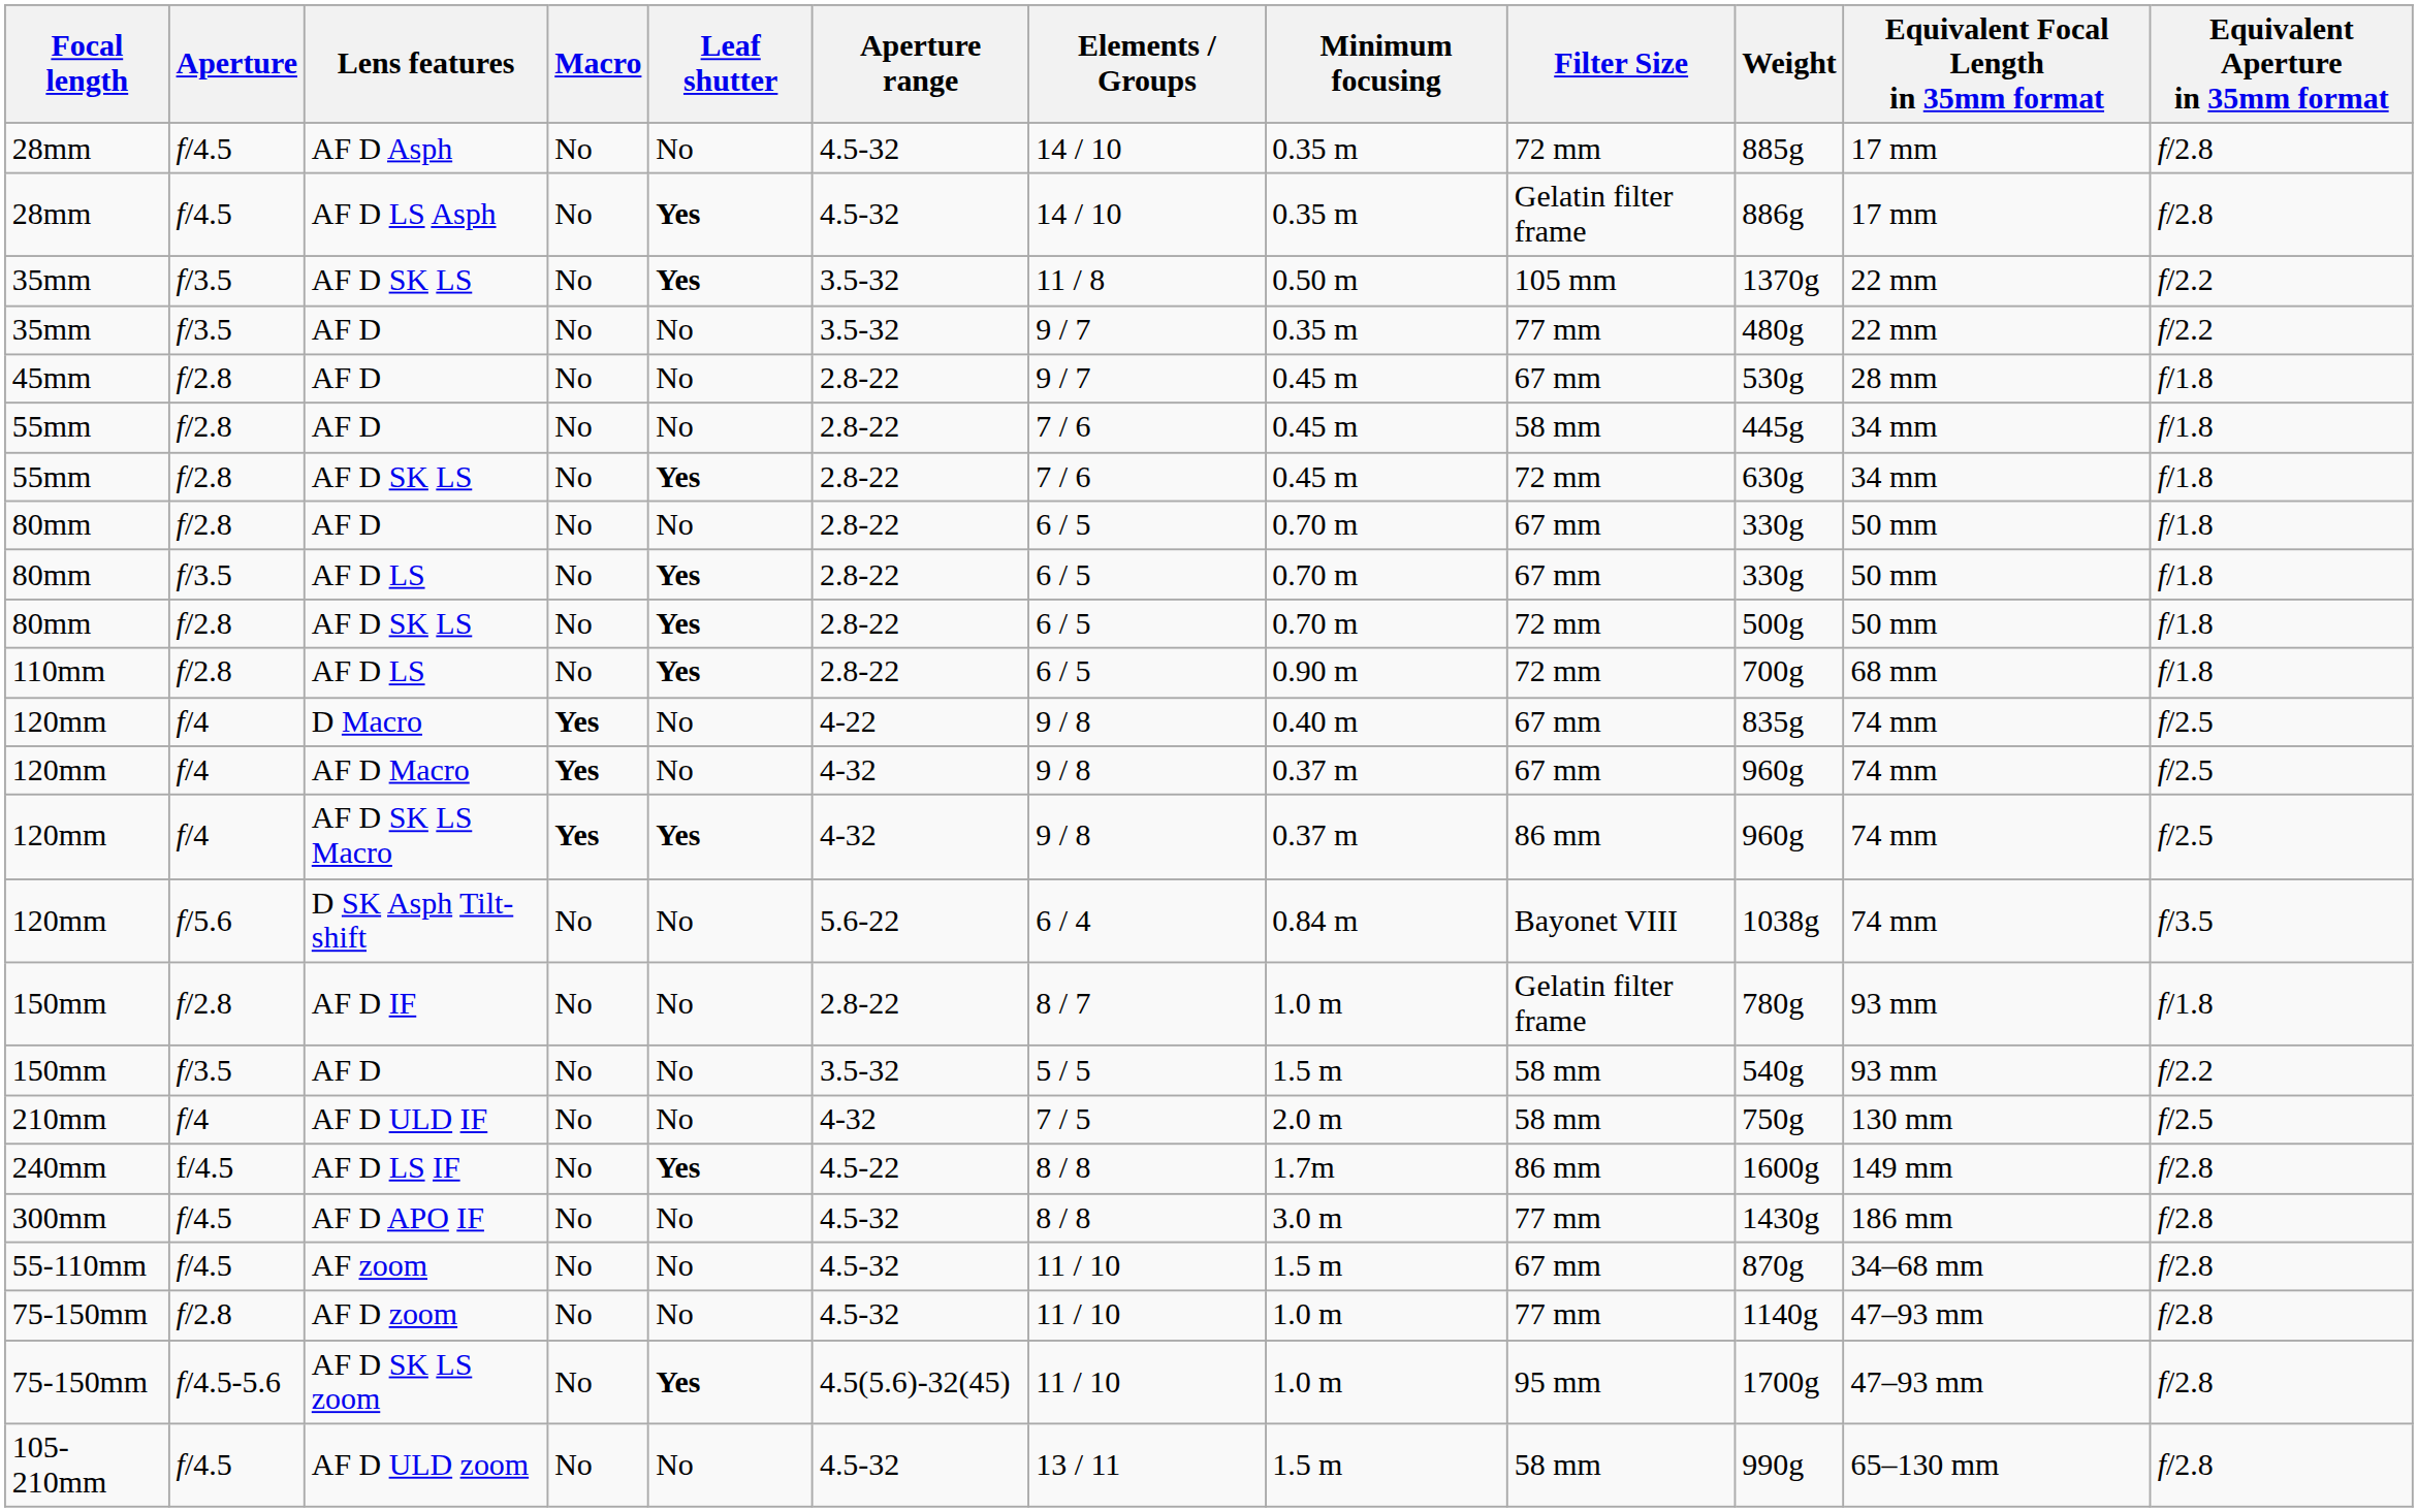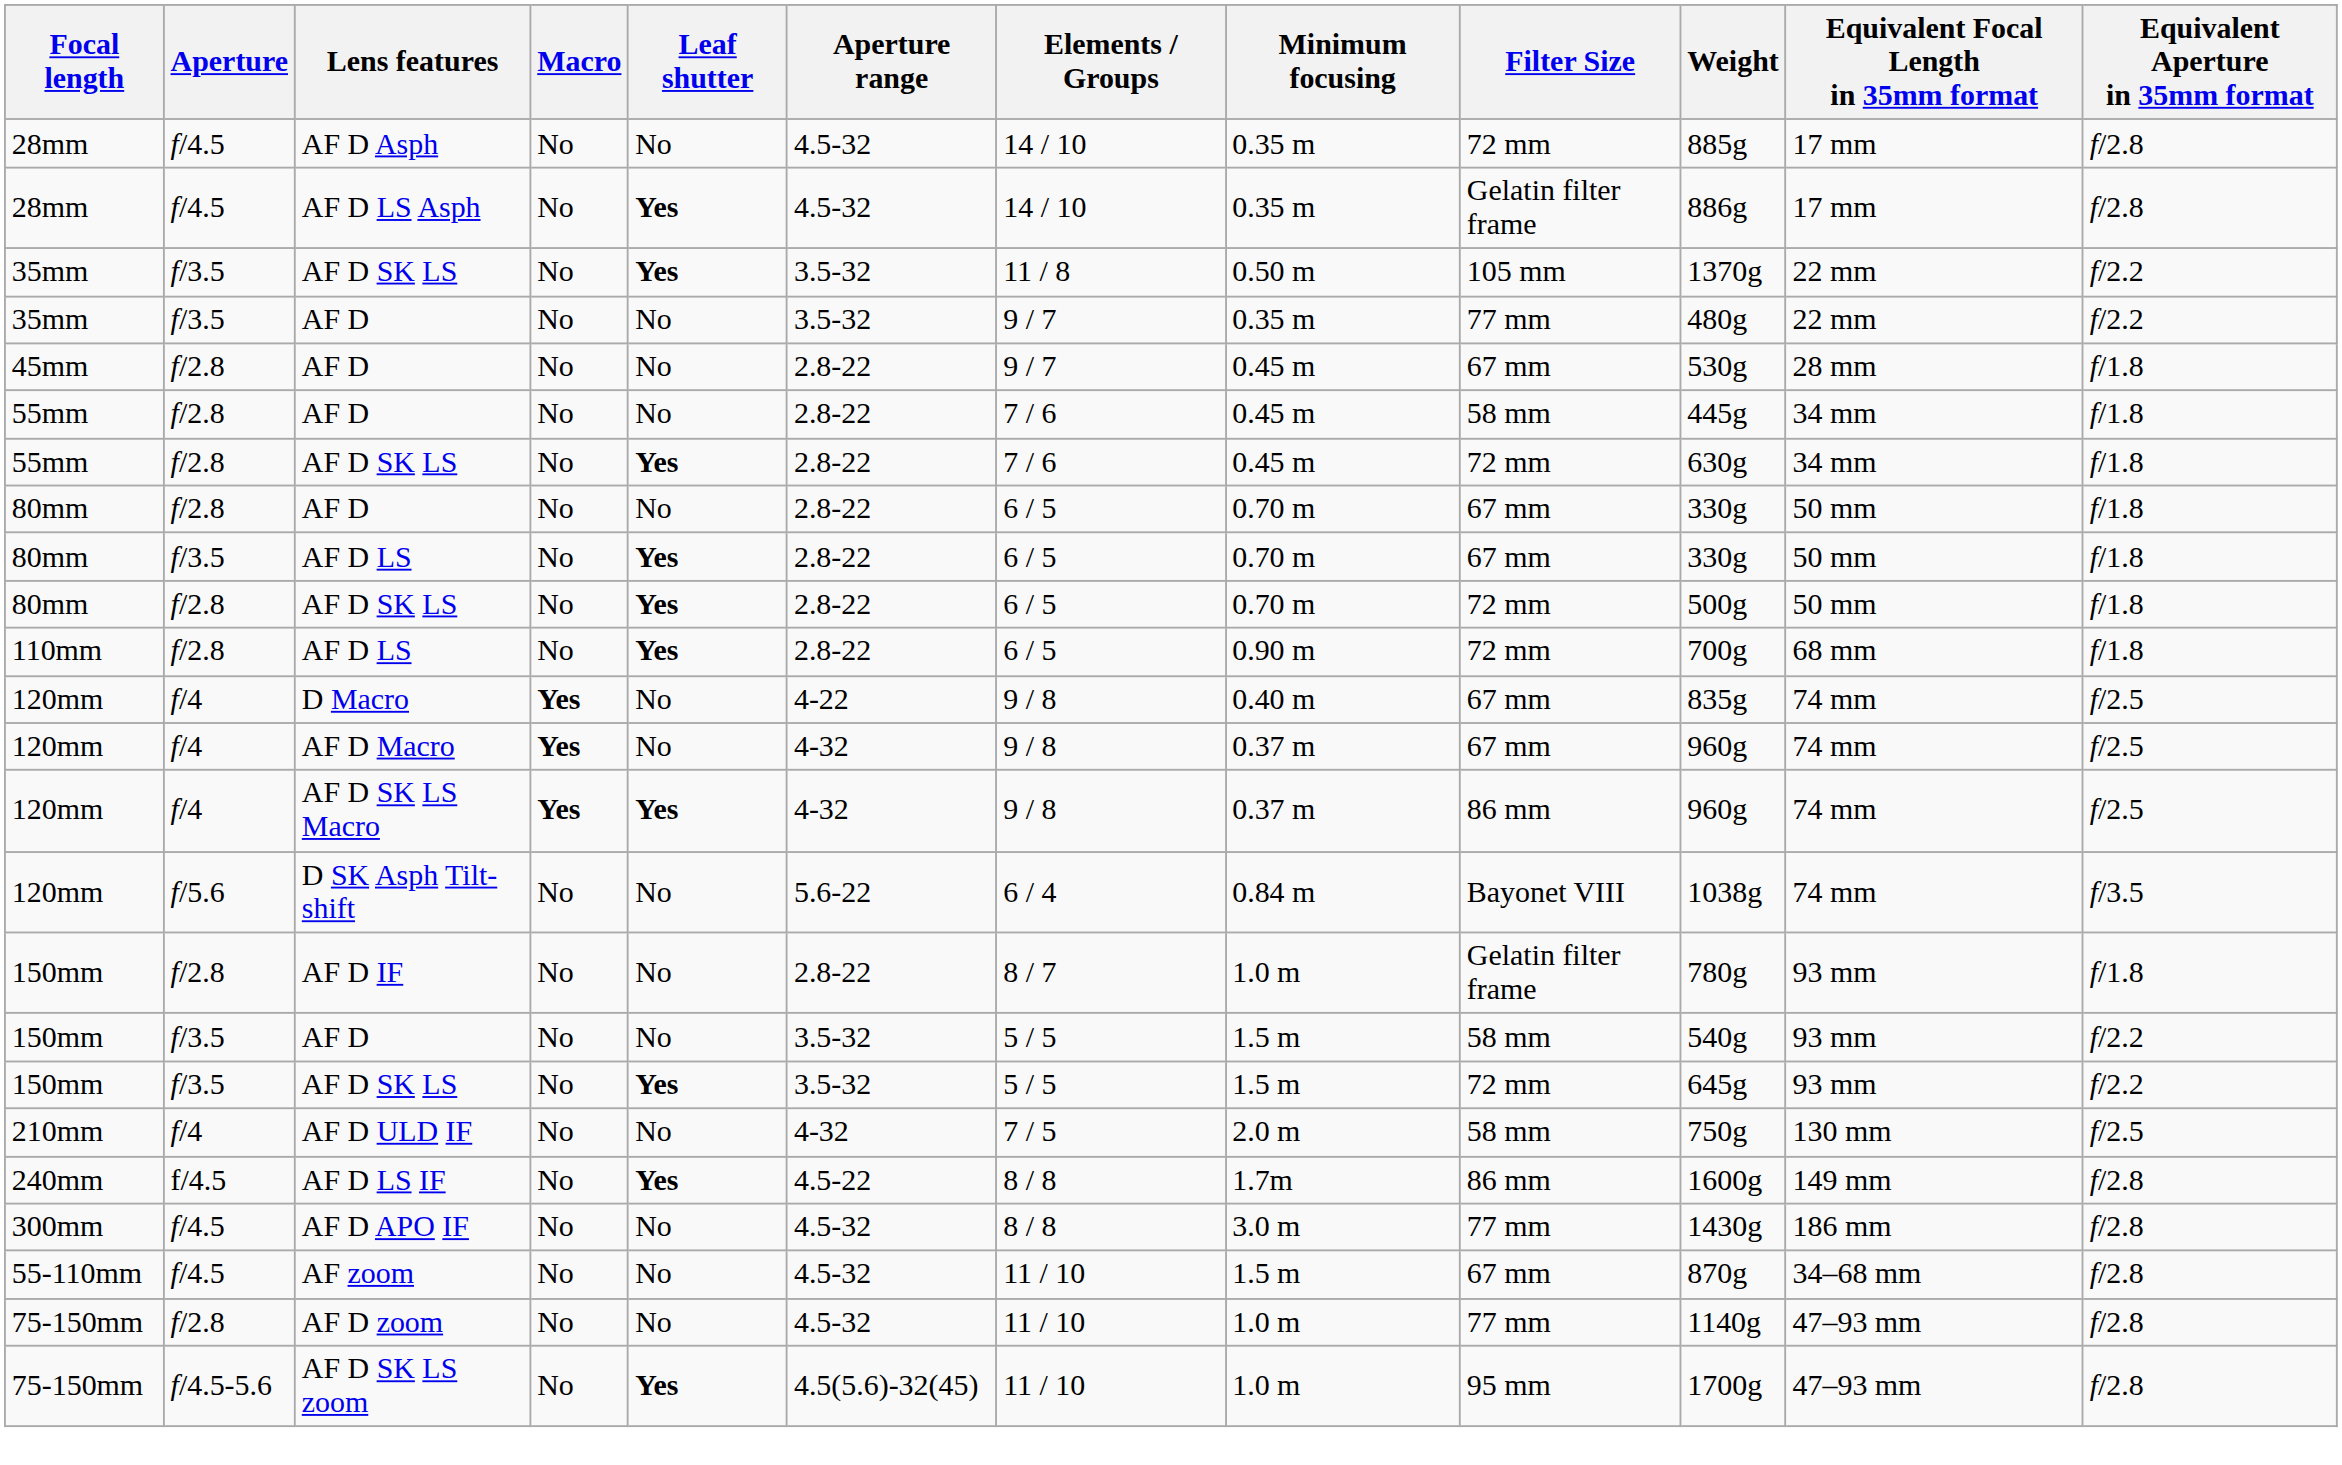+ row: 150mm | f/3.5 | AF D SK LS | No | Yes | 3.5-32 | 5 / 5 | 1.5 m | 72 mm | 645g | 93 mm | f/2.2
- row: 105-210mm | f/4.5 | AF D ULD zoom | No | No | 4.5-32 | 13 / 11 | 1.5 m | 58 mm | 990g | 65–130 mm | f/2.8
